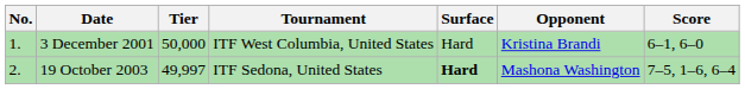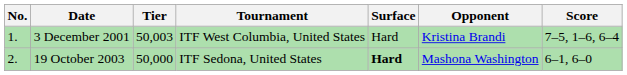3 December 2001 | Tier: 50,000 -> 50,003
3 December 2001 | Score: 6–1, 6–0 -> 7–5, 1–6, 6–4
19 October 2003 | Tier: 49,997 -> 50,000
19 October 2003 | Score: 7–5, 1–6, 6–4 -> 6–1, 6–0
